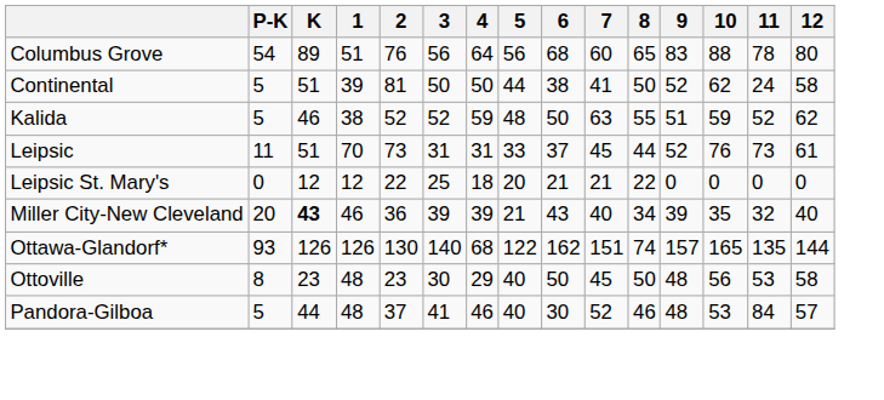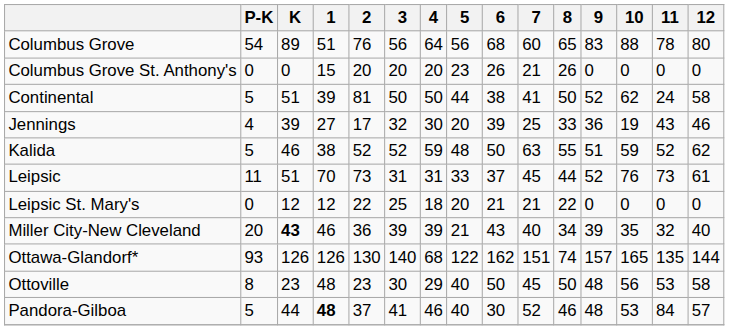+ row: Columbus Grove St. Anthony's | 0 | 0 | 15 | 20 | 20 | 20 | 23 | 26 | 21 | 26 | 0 | 0 | 0 | 0
+ row: Jennings | 4 | 39 | 27 | 17 | 32 | 30 | 20 | 39 | 25 | 33 | 36 | 19 | 43 | 46
Pandora-Gilboa | 1: normal -> bold
